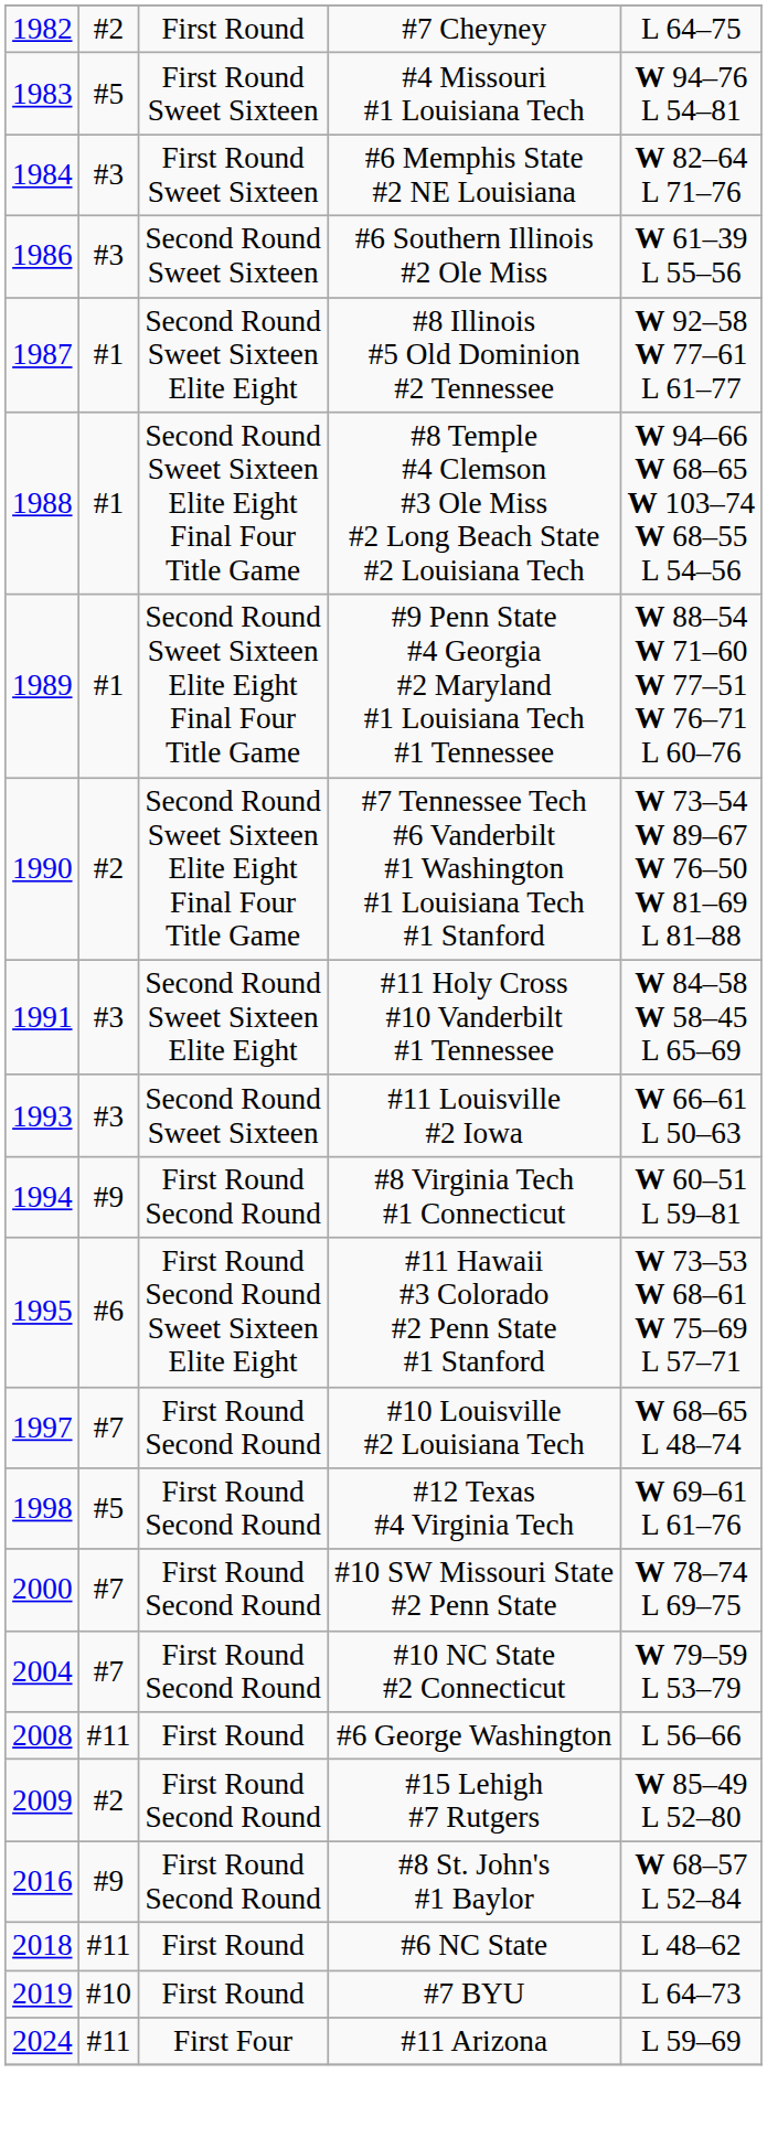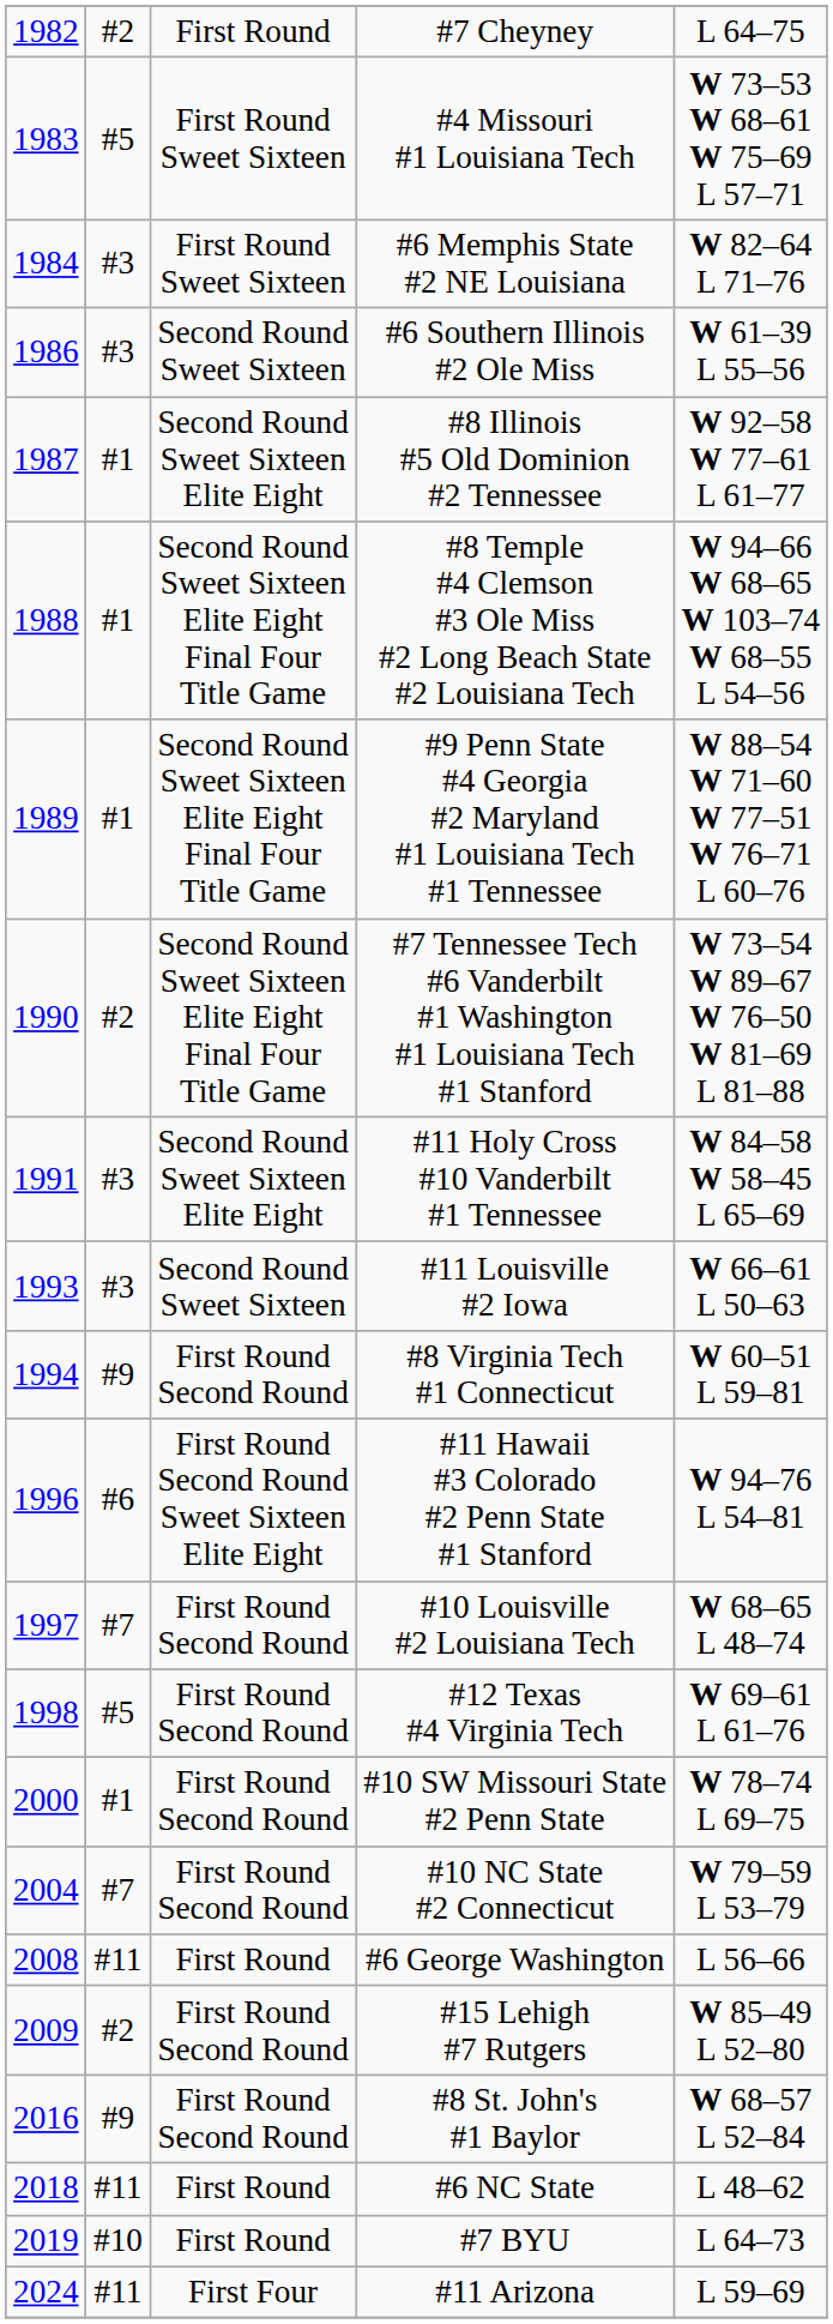#4 Missouri #1 Louisiana Tech | column 5: W 94–76 L 54–81 -> W 73–53 W 68–61 W 75–69 L 57–71
#11 Hawaii #3 Colorado #2 Penn State #1 Stanford | column 1: 1995 -> 1996
#11 Hawaii #3 Colorado #2 Penn State #1 Stanford | column 5: W 73–53 W 68–61 W 75–69 L 57–71 -> W 94–76 L 54–81
#10 SW Missouri State #2 Penn State | column 2: #7 -> #1
